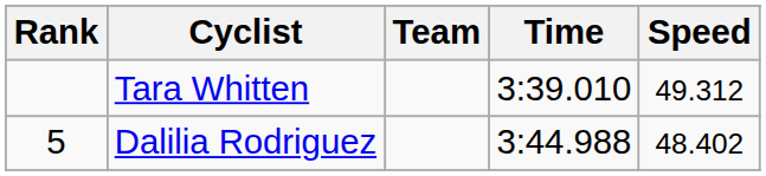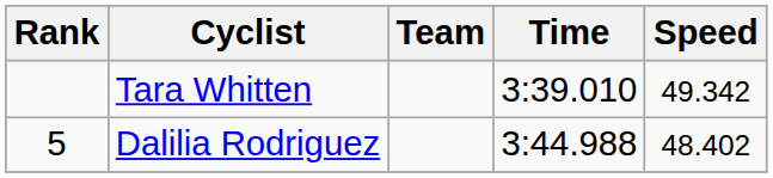Tara Whitten | Speed: 49.312 -> 49.342
